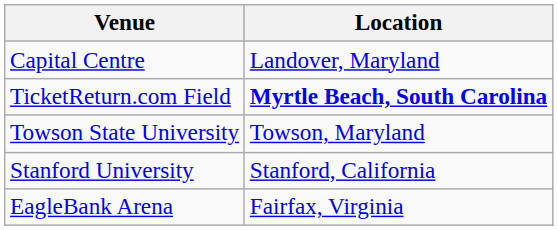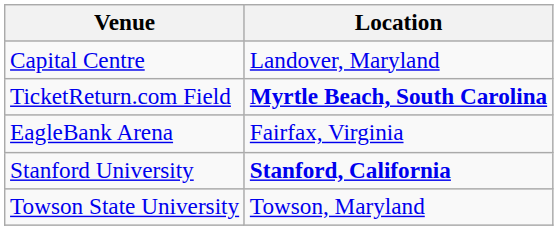rows swapped: EagleBank Arena <-> Towson State University
Stanford University | Location: normal -> bold
